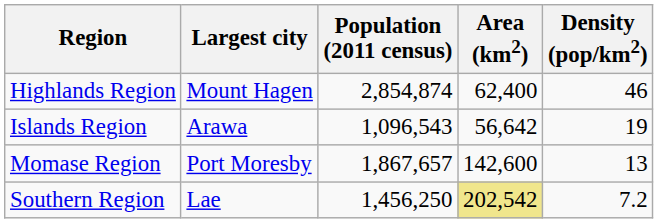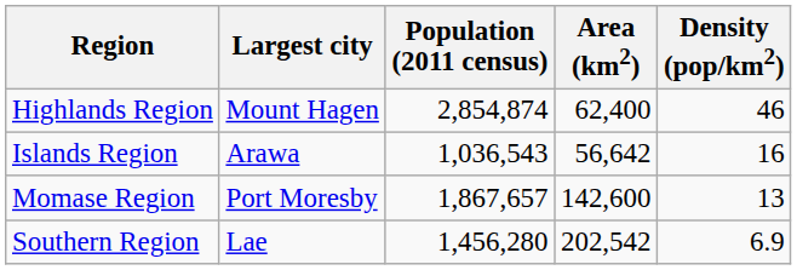Islands Region | Population (2011 census): 1,096,543 -> 1,036,543
Islands Region | Density (pop/km2): 19 -> 16
Southern Region | Population (2011 census): 1,456,250 -> 1,456,280
Southern Region | Area (km2): khaki background -> no background
Southern Region | Density (pop/km2): 7.2 -> 6.9
